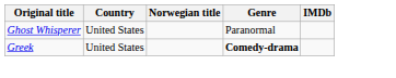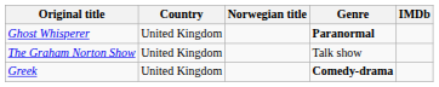Ghost Whisperer | Country: United States -> United Kingdom
Ghost Whisperer | Genre: normal -> bold
+ row: The Graham Norton Show | United Kingdom | Talk show
Greek | Country: United States -> United Kingdom
